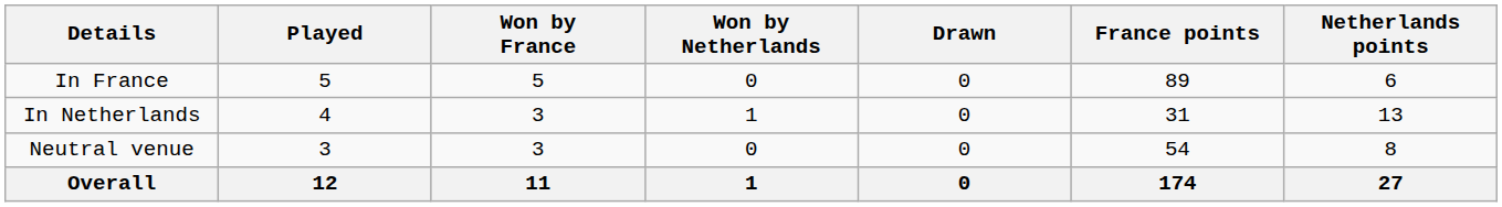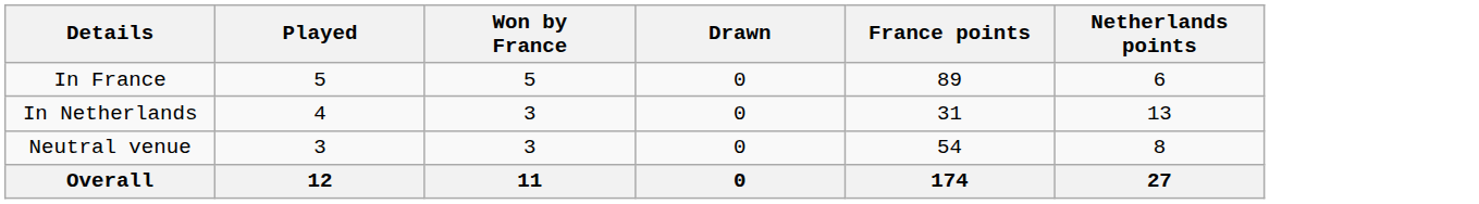- column: Won by Netherlands | 0 | 1 | 0 | 1
